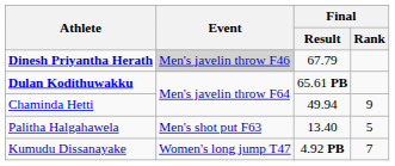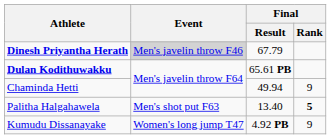Palitha Halgahawela | Final / Rank: normal -> bold
Kumudu Dissanayake | Final / Rank: 7 -> 9
